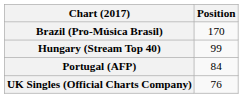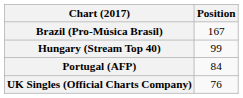Brazil (Pro-Música Brasil) | Position: 170 -> 167
